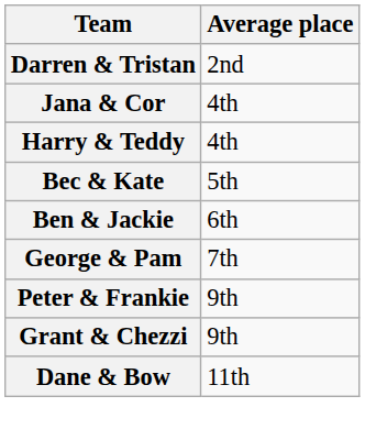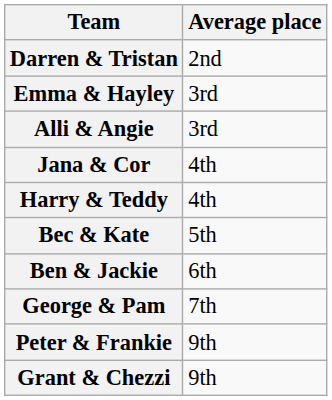+ row: Emma & Hayley | 3rd
+ row: Alli & Angie | 3rd
- row: Dane & Bow | 11th
